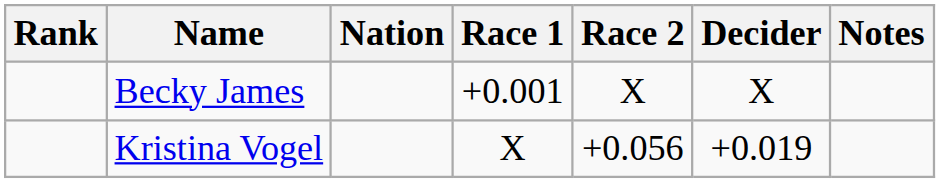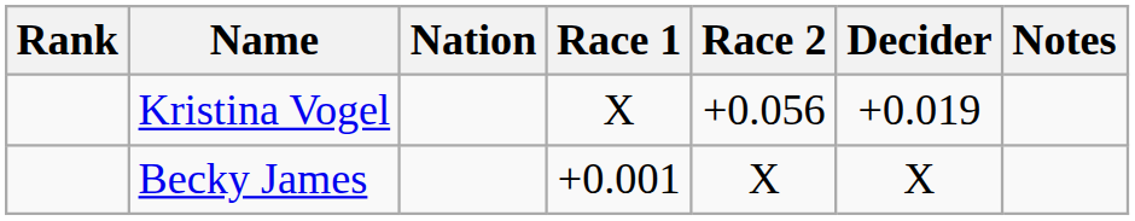rows swapped: Becky James <-> Kristina Vogel
